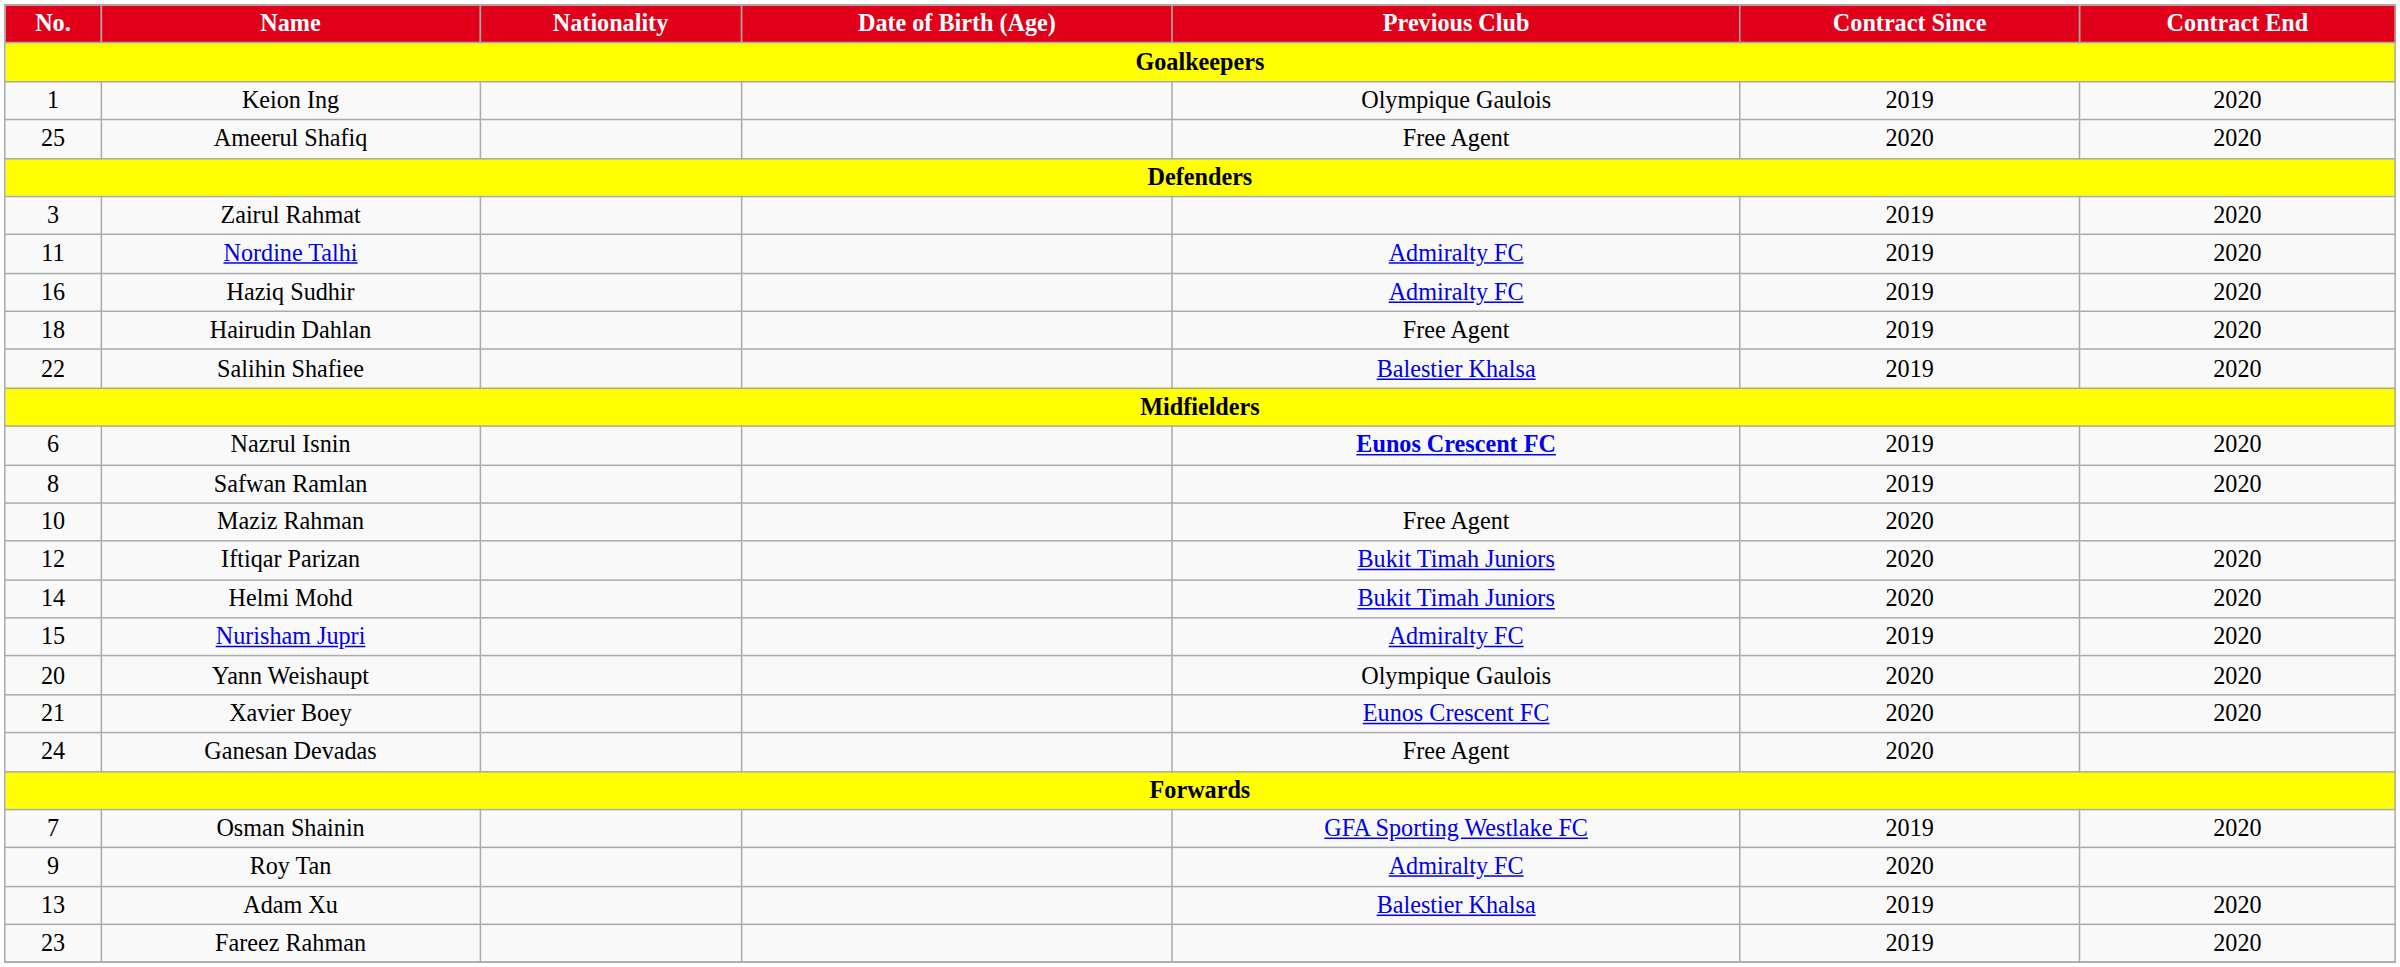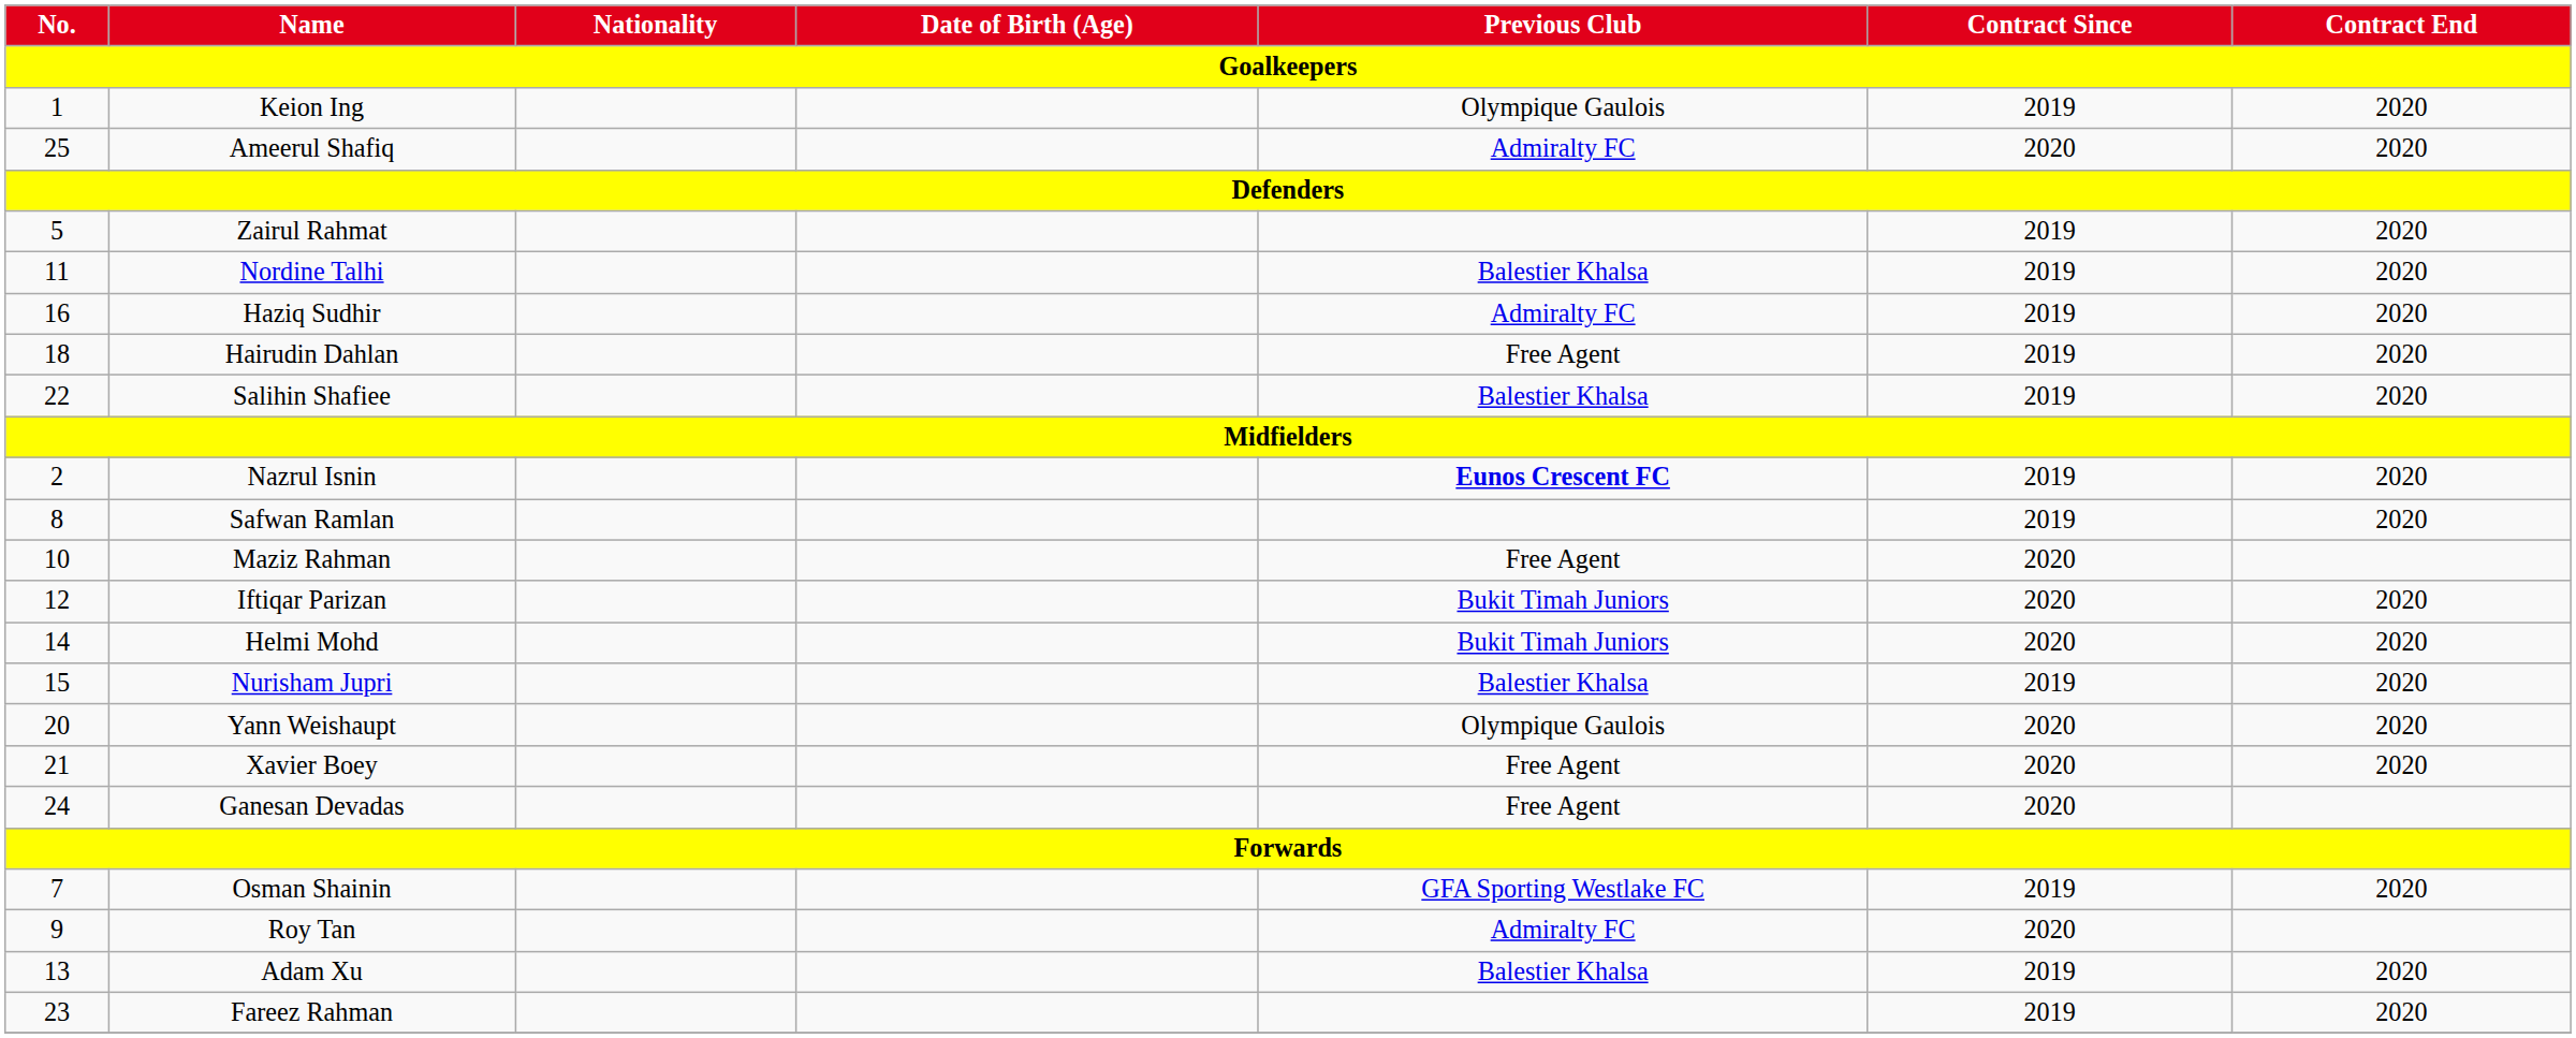Ameerul Shafiq | Previous Club: Free Agent -> Admiralty FC
Zairul Rahmat | No.: 3 -> 5
Nordine Talhi | Previous Club: Admiralty FC -> Balestier Khalsa
Nazrul Isnin | No.: 6 -> 2
Nurisham Jupri | Previous Club: Admiralty FC -> Balestier Khalsa
Xavier Boey | Previous Club: Eunos Crescent FC -> Free Agent
